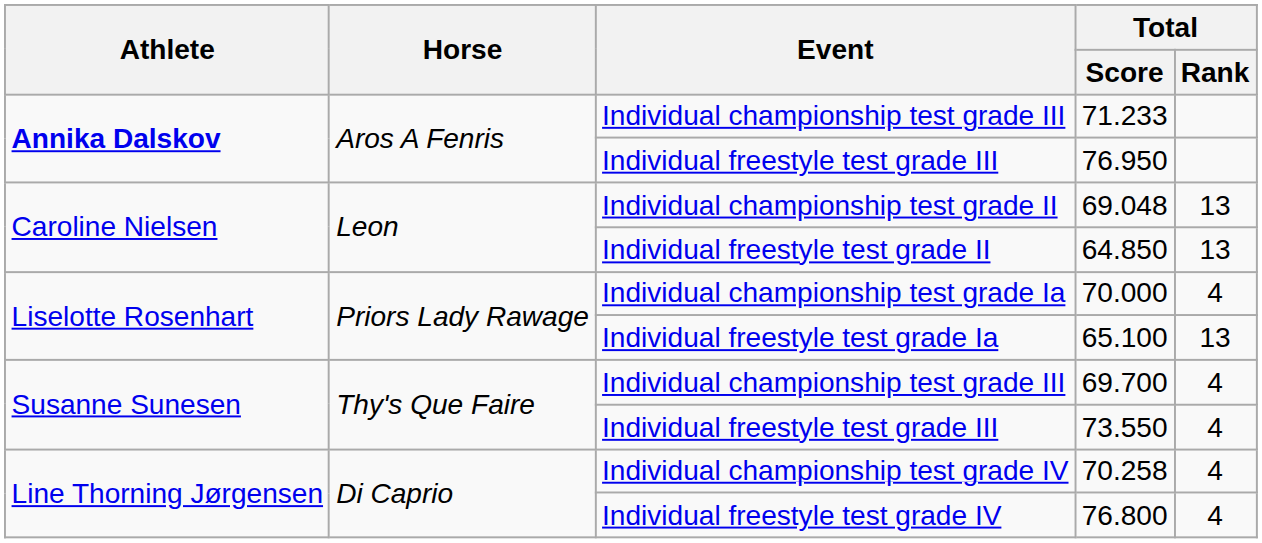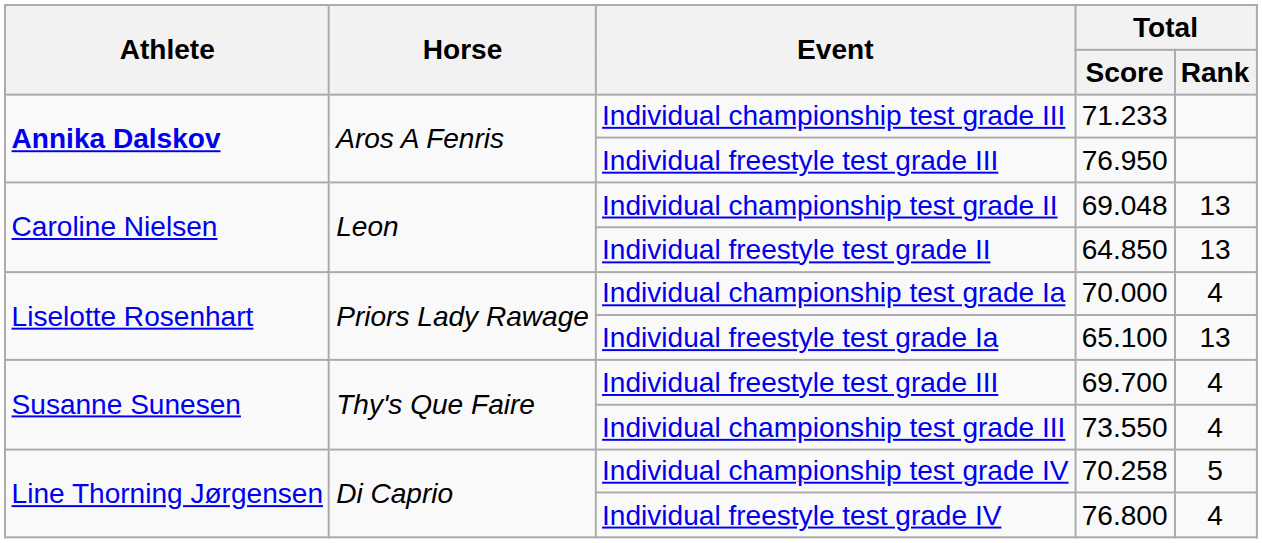69.700 | Event: Individual championship test grade III -> Individual freestyle test grade III
73.550 | Event: Individual freestyle test grade III -> Individual championship test grade III
70.258 | Total / Rank: 4 -> 5
